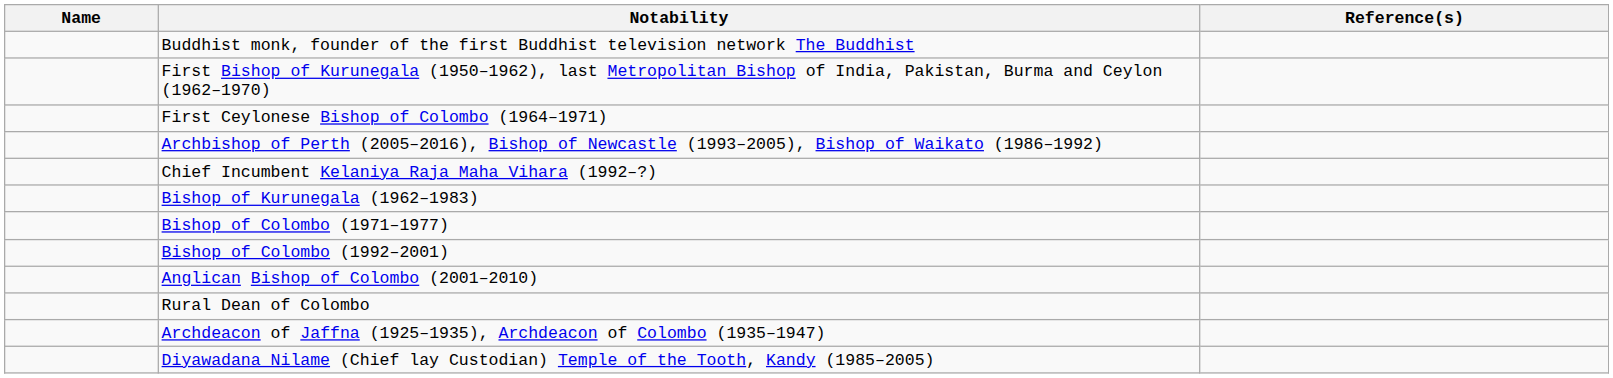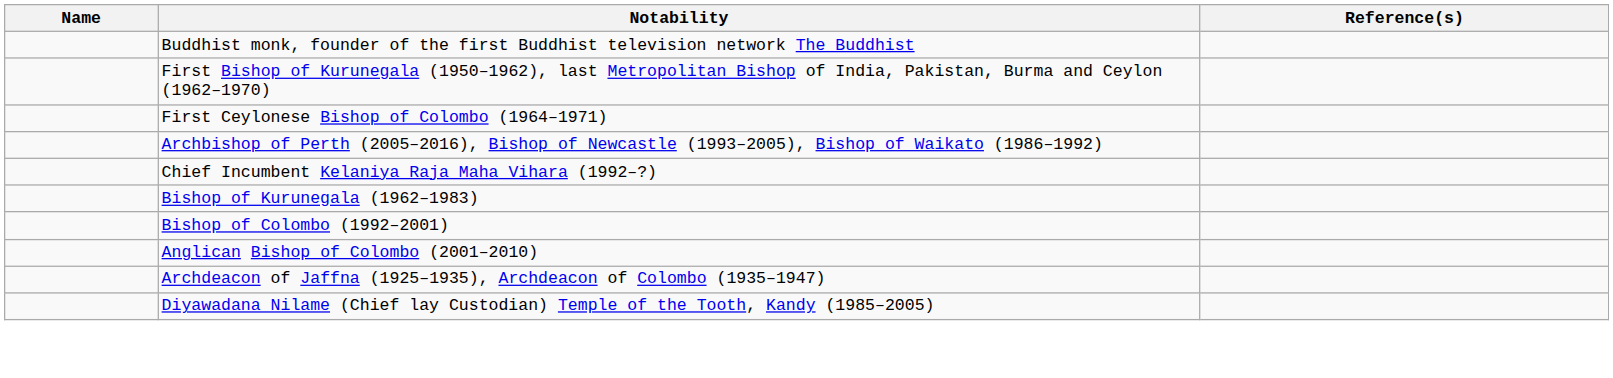- row: Bishop of Colombo (1971–1977)
- row: Rural Dean of Colombo
